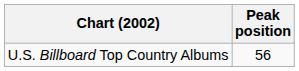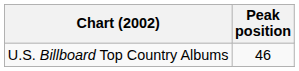U.S. Billboard Top Country Albums | Peak position: 56 -> 46
